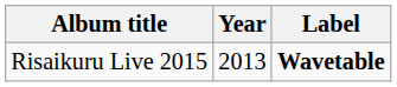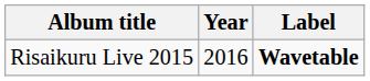Risaikuru Live 2015 | Year: 2013 -> 2016
